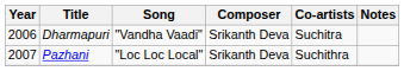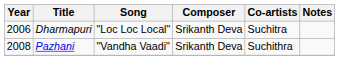Dharmapuri | Song: "Vandha Vaadi" -> "Loc Loc Local"
Pazhani | Year: 2007 -> 2008
Pazhani | Song: "Loc Loc Local" -> "Vandha Vaadi"
